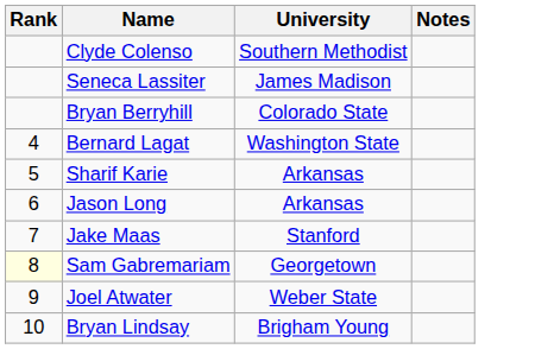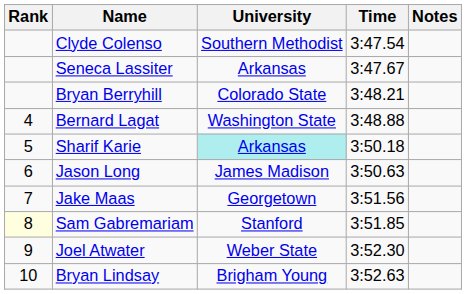+ column: Time | 3:47.54 | 3:47.67 | 3:48.21 | 3:48.88 | 3:50.18 | 3:50.63 | 3:51.56 | 3:51.85 | 3:52.30 | 3:52.63
Seneca Lassiter | University: James Madison -> Arkansas
Sharif Karie | University: no background -> paleturquoise background
Jason Long | University: Arkansas -> James Madison
Jake Maas | University: Stanford -> Georgetown
Sam Gabremariam | University: Georgetown -> Stanford
